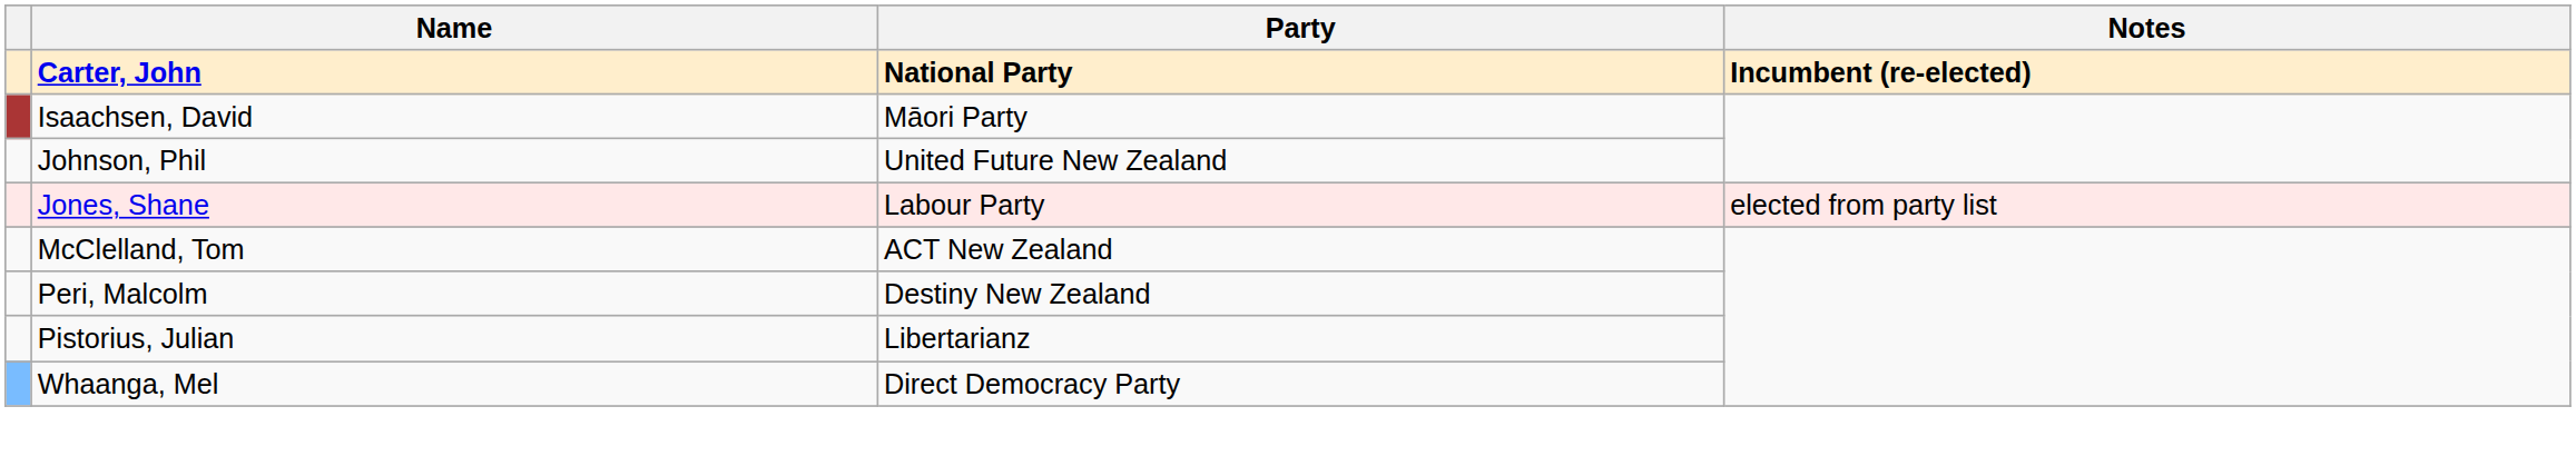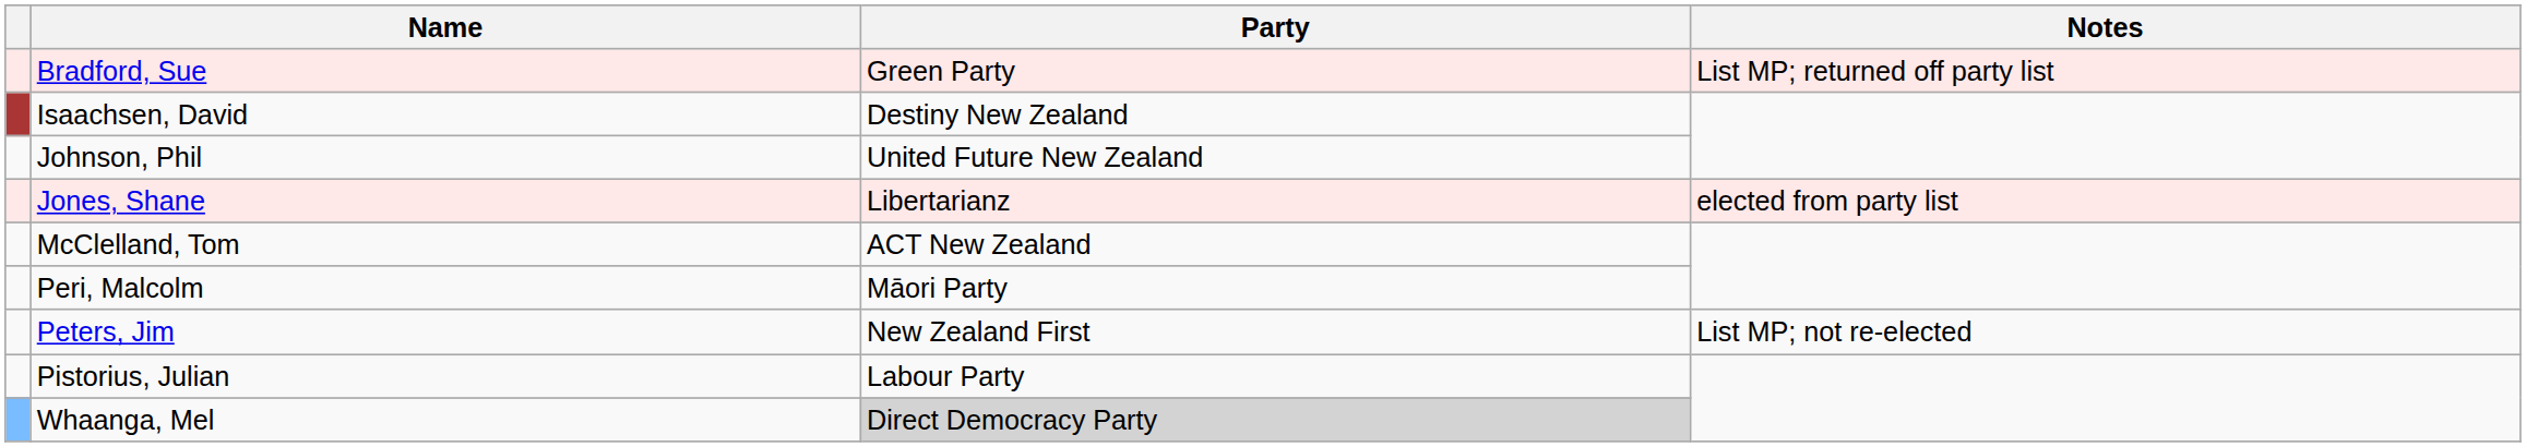+ row: Bradford, Sue | Green Party | List MP; returned off party list
- row: Carter, John | National Party | Incumbent (re-elected)
Isaachsen, David | Party: Māori Party -> Destiny New Zealand
Jones, Shane | Party: Labour Party -> Libertarianz
Peri, Malcolm | Party: Destiny New Zealand -> Māori Party
+ row: Peters, Jim | New Zealand First | List MP; not re-elected
Pistorius, Julian | Party: Libertarianz -> Labour Party
Whaanga, Mel | Party: no background -> lightgrey background
